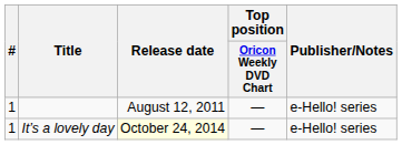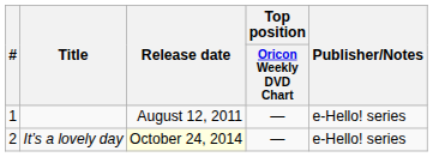It’s a lovely day | #: 1 -> 2
